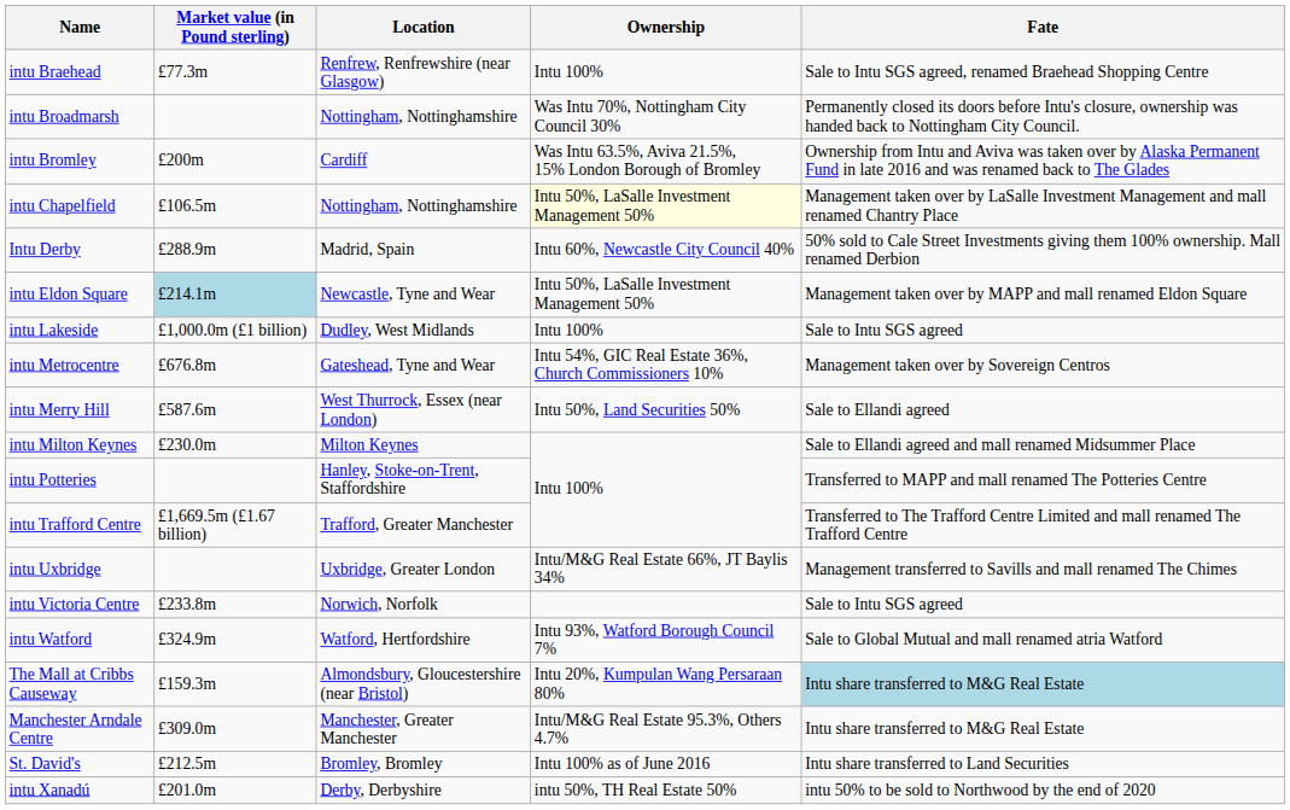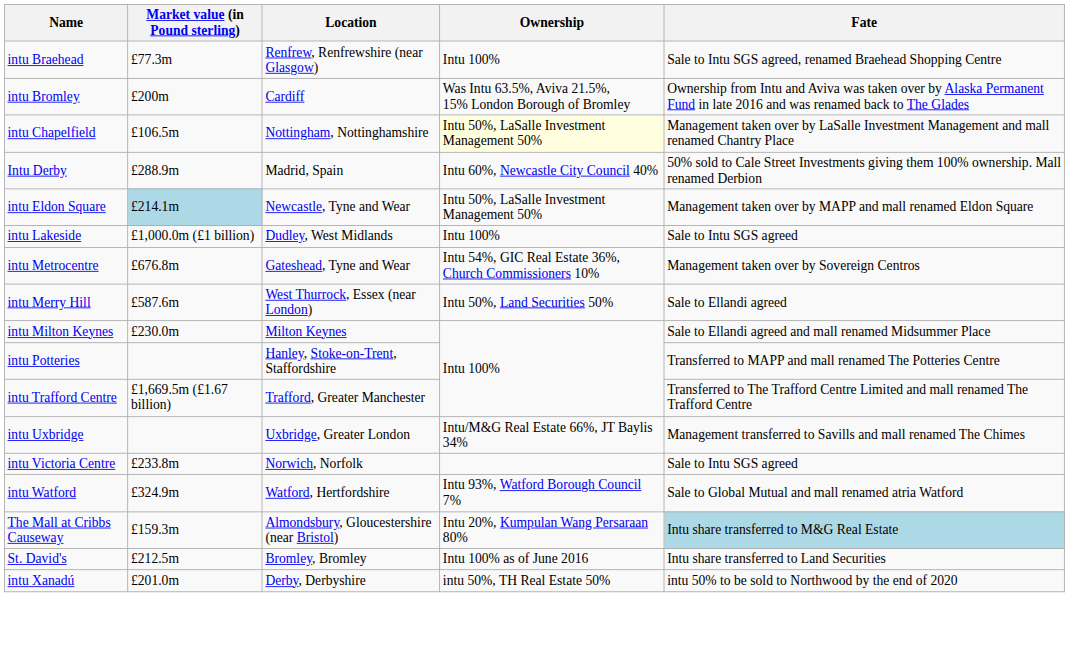- row: intu Broadmarsh | Nottingham, Nottinghamshire | Was Intu 70%, Nottingham City Council 30% | Permanently closed its doors before Intu's closure, ownership was handed back to Nottingham City Council.
- row: Manchester Arndale Centre | £309.0m | Manchester, Greater Manchester | Intu/M&G Real Estate 95.3%, Others 4.7% | Intu share transferred to M&G Real Estate
